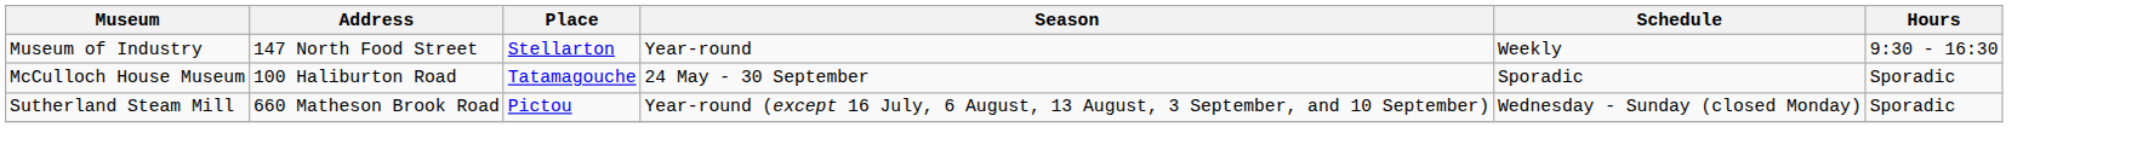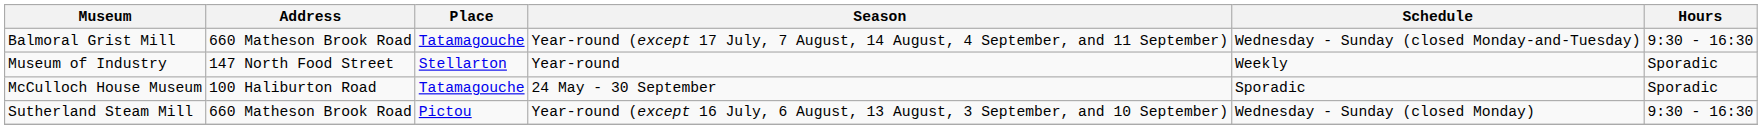+ row: Balmoral Grist Mill | 660 Matheson Brook Road | Tatamagouche | Year-round (except 17 July, 7 August, 14 August, 4 September, and 11 September) | Wednesday - Sunday (closed Monday-and-Tuesday) | 9:30 - 16:30
Museum of Industry | Hours: 9:30 - 16:30 -> Sporadic
Sutherland Steam Mill | Hours: Sporadic -> 9:30 - 16:30
